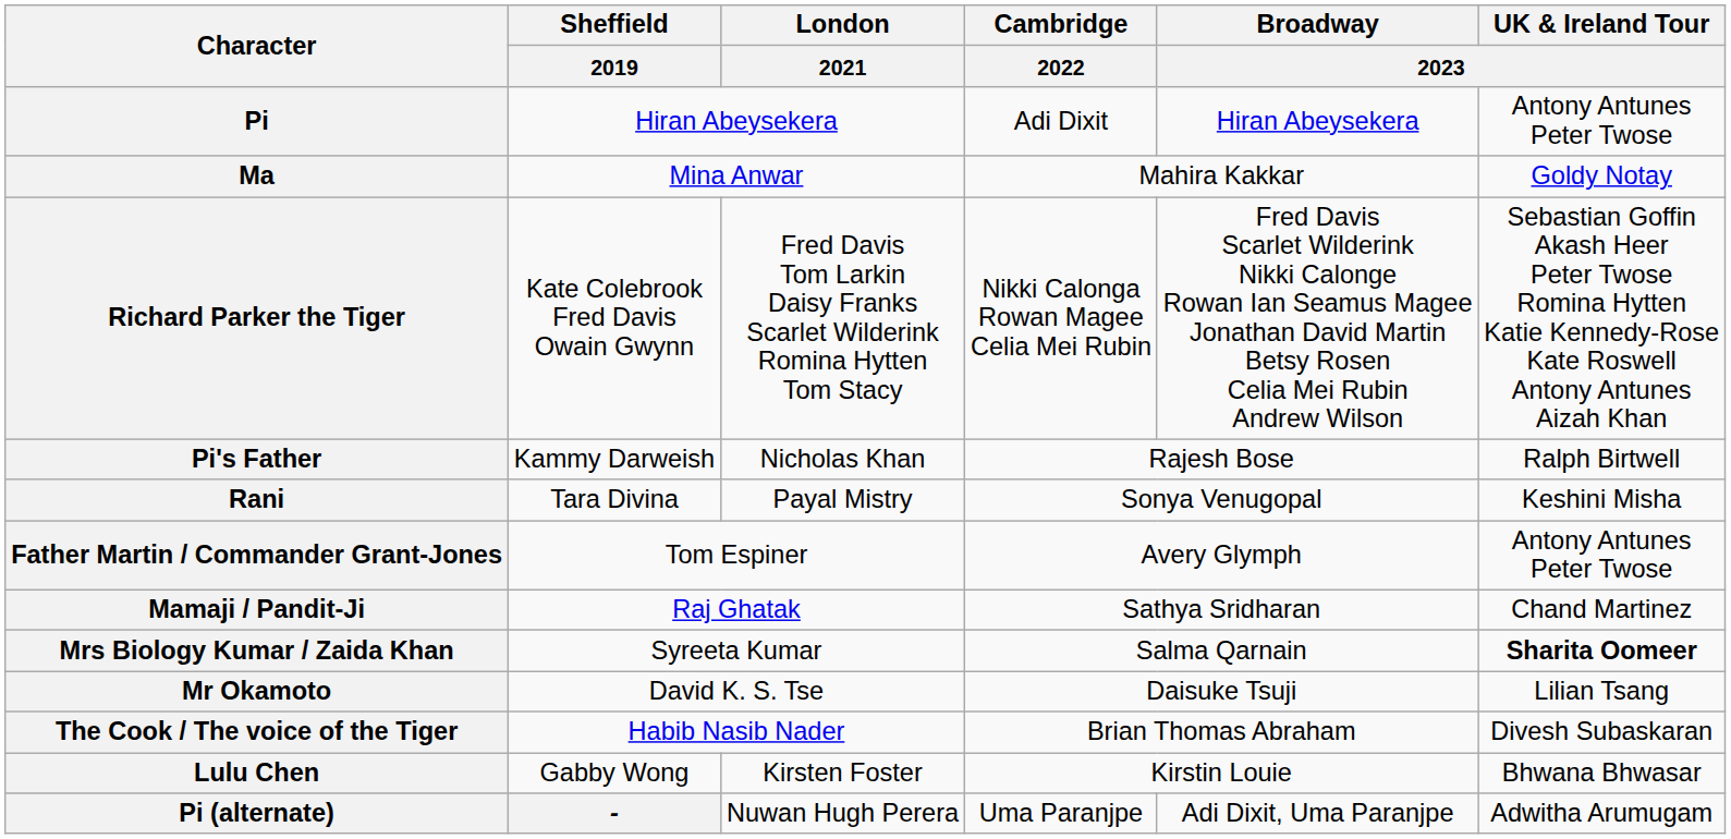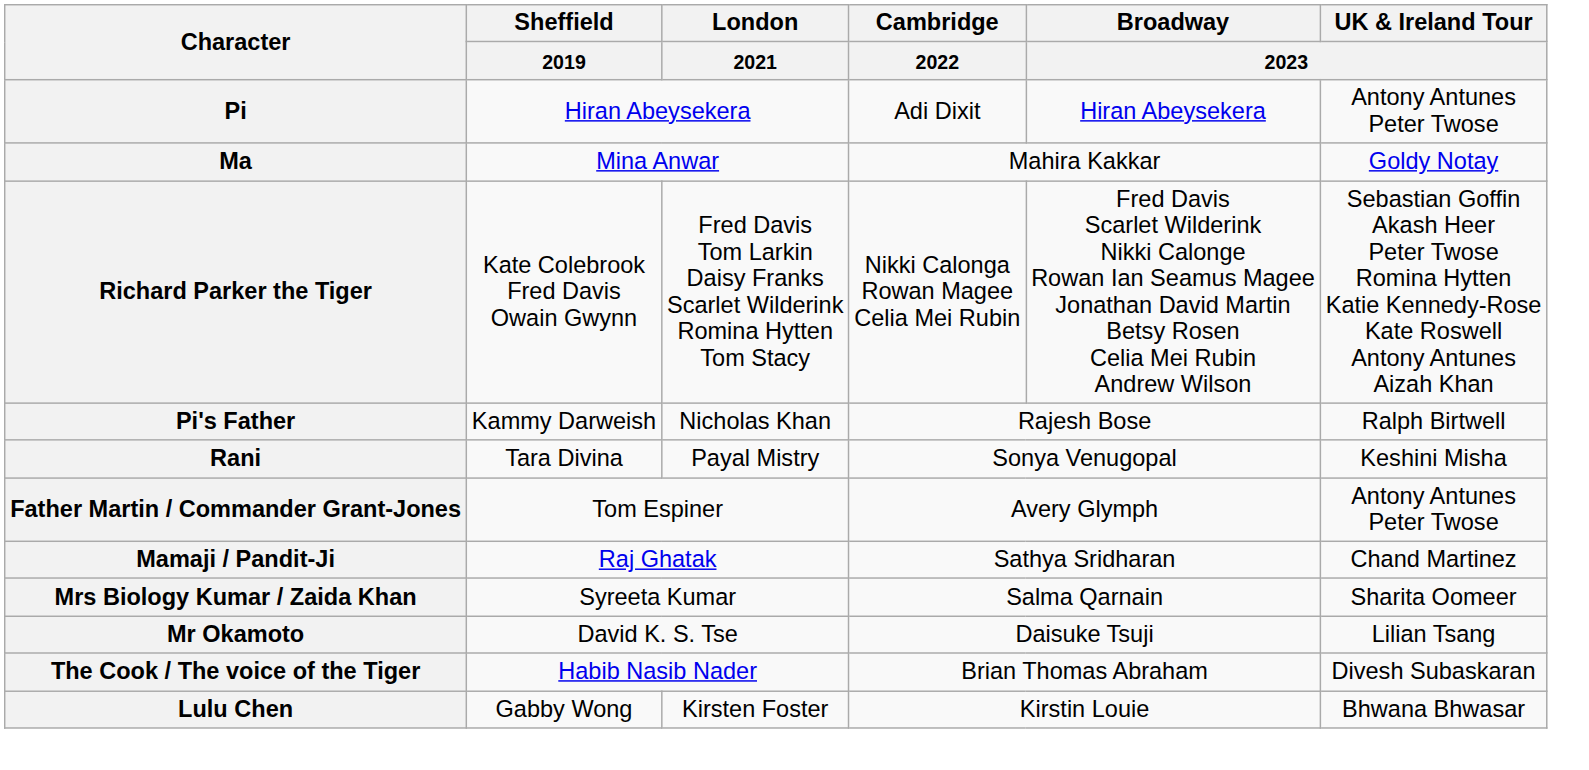Mrs Biology Kumar / Zaida Khan | UK & Ireland Tour / 2023: bold -> normal
- row: Pi (alternate) | - | Nuwan Hugh Perera | Uma Paranjpe | Adi Dixit, Uma Paranjpe | Adwitha Arumugam
